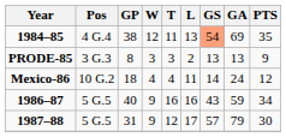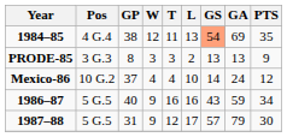Mexico-86 | GP: 18 -> 37
Mexico-86 | L: 11 -> 10
